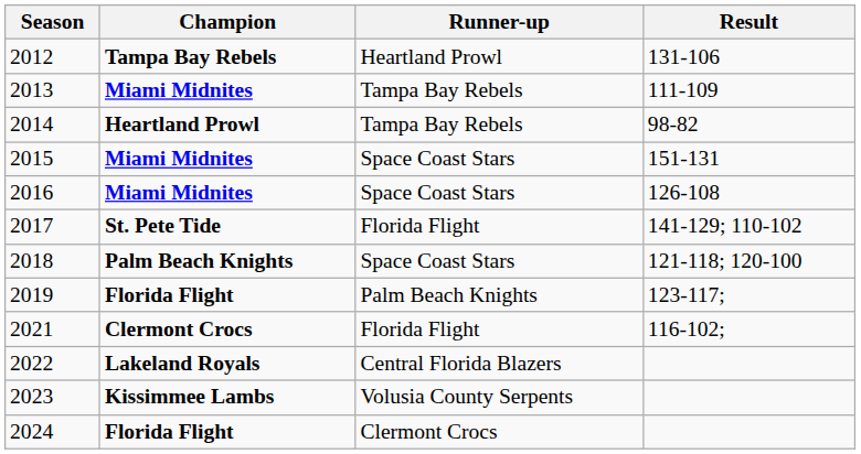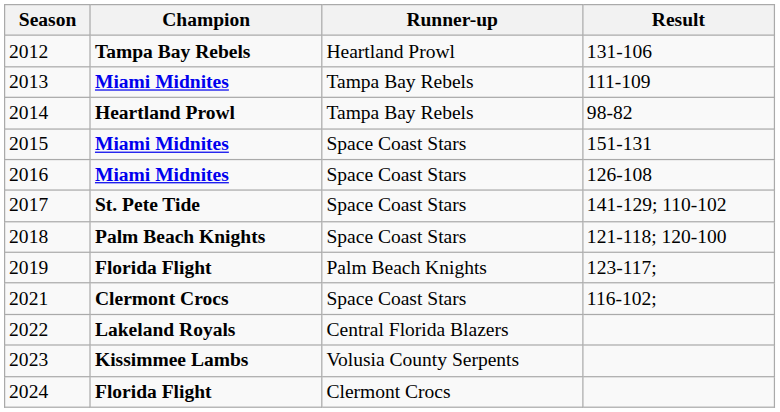2017 | Runner-up: Florida Flight -> Space Coast Stars
2021 | Runner-up: Florida Flight -> Space Coast Stars
